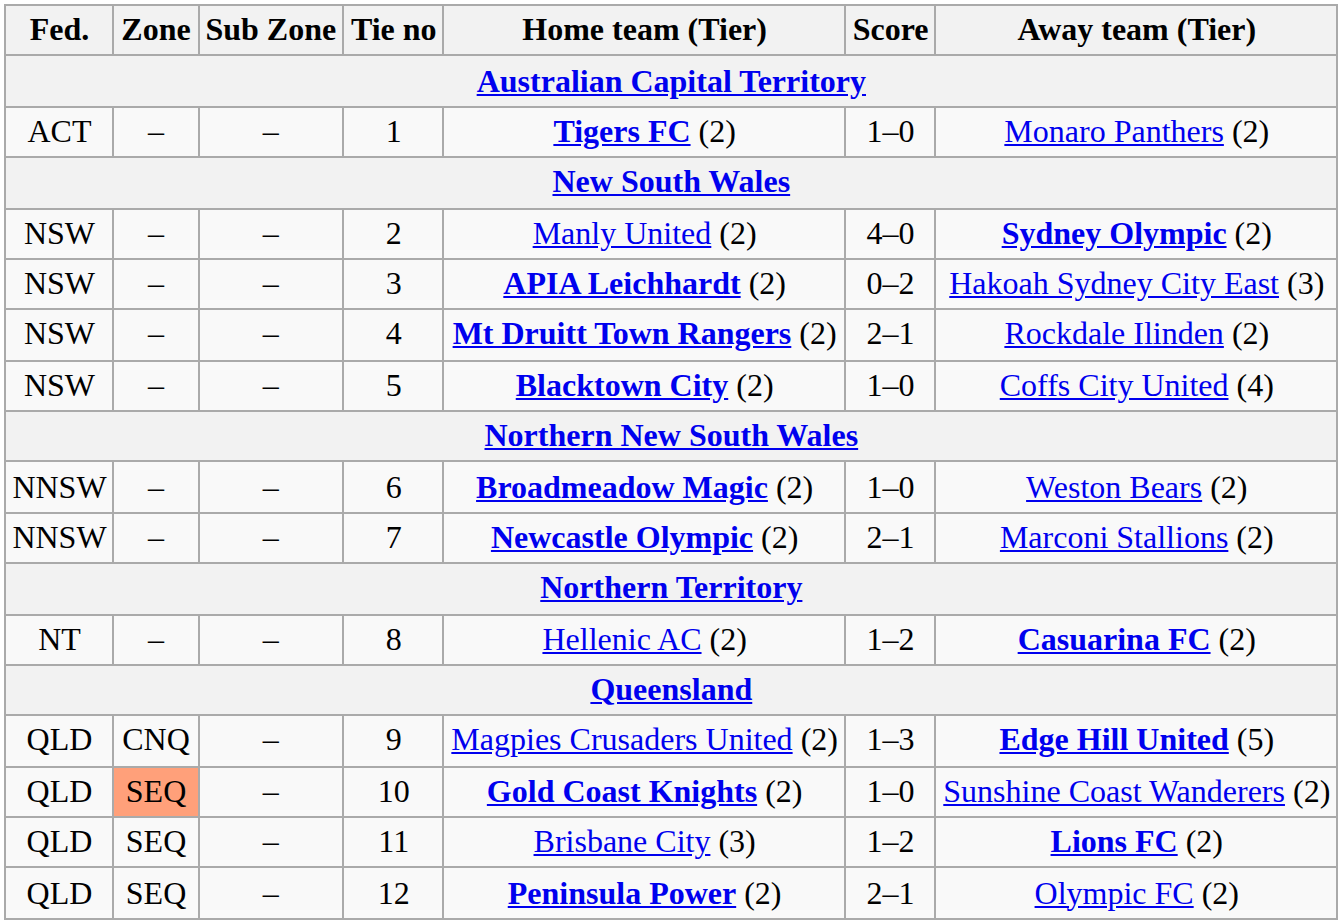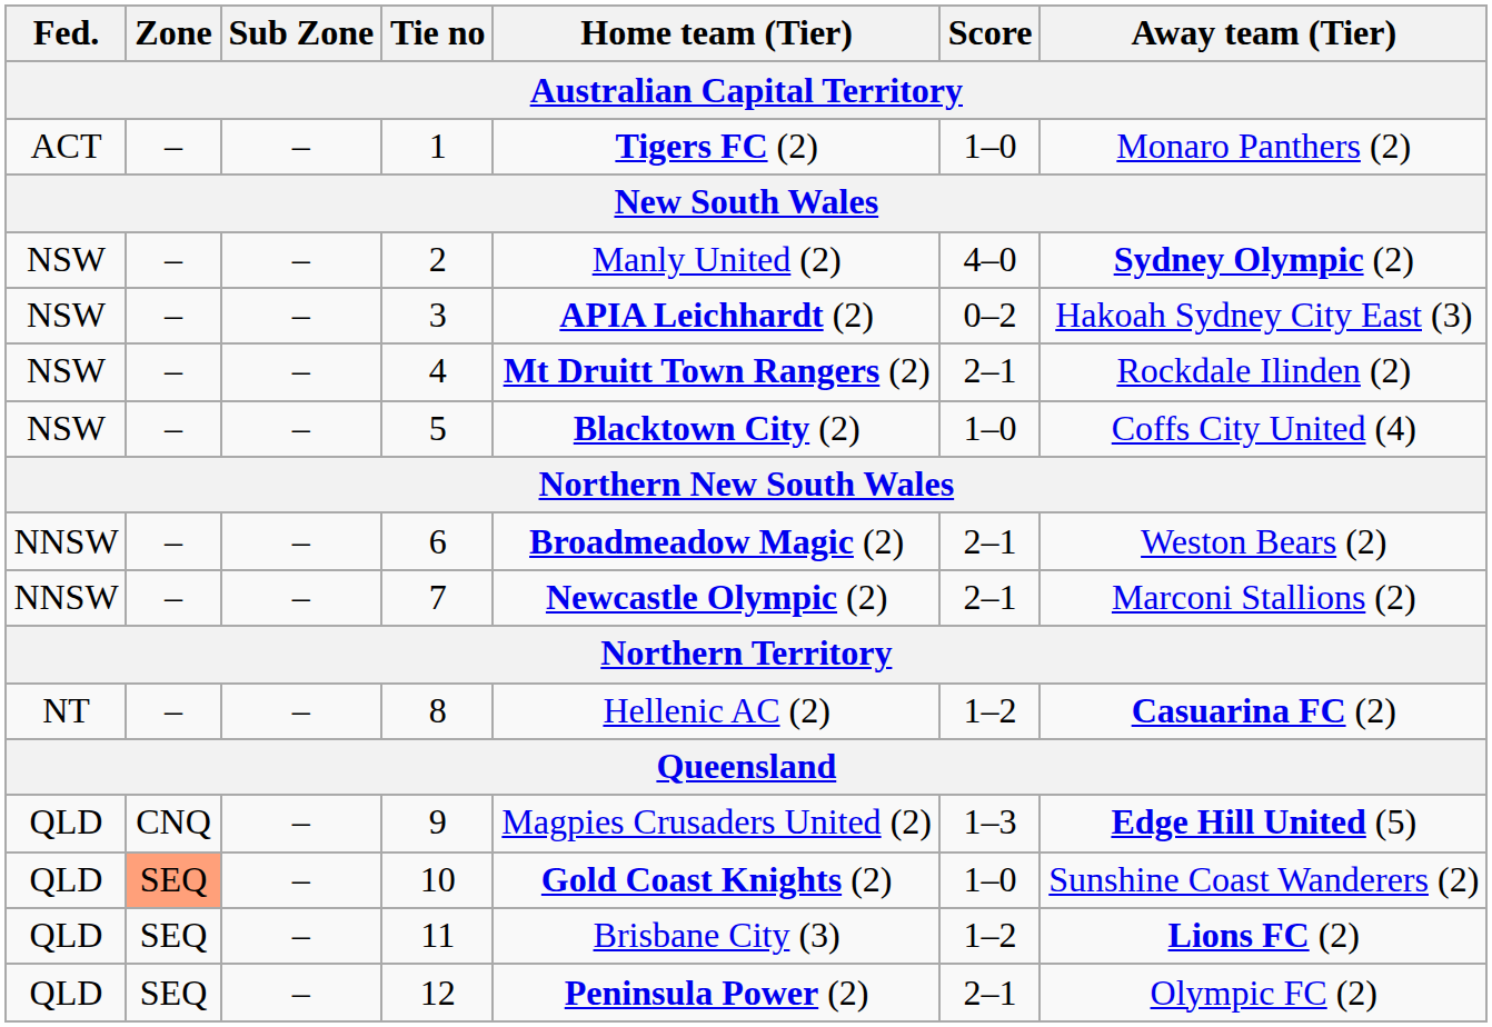6 | Score: 1–0 -> 2–1
